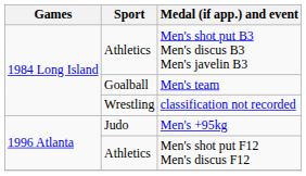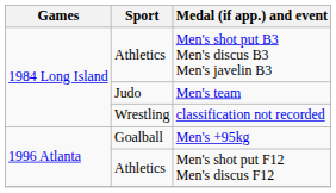Men's team | Sport: Goalball -> Judo
Men's +95kg | Sport: Judo -> Goalball
